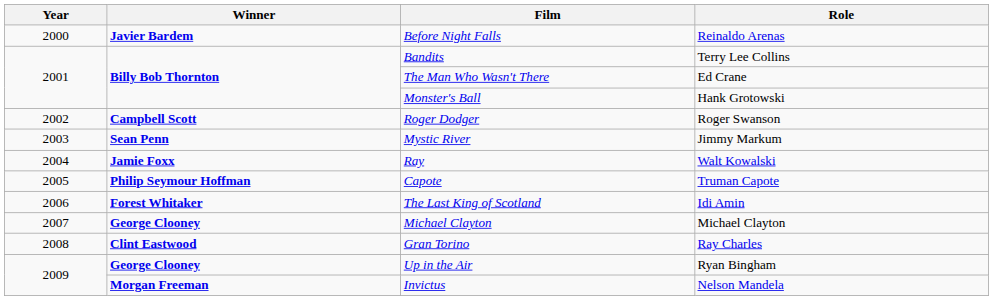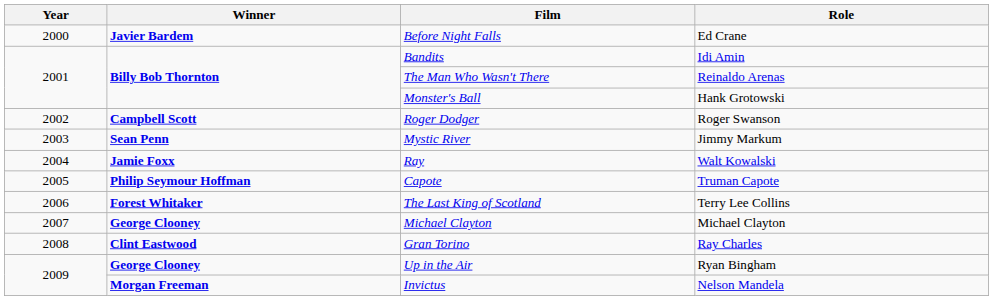Before Night Falls | Role: Reinaldo Arenas -> Ed Crane
Bandits | Role: Terry Lee Collins -> Idi Amin
The Man Who Wasn't There | Role: Ed Crane -> Reinaldo Arenas
The Last King of Scotland | Role: Idi Amin -> Terry Lee Collins
